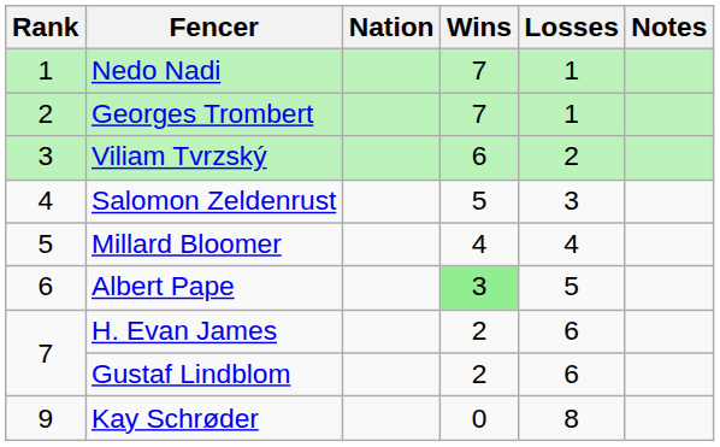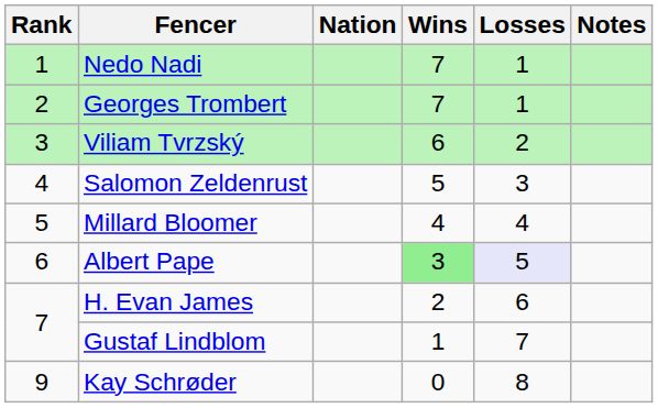Albert Pape | Losses: no background -> lavender background
Gustaf Lindblom | Wins: 2 -> 1
Gustaf Lindblom | Losses: 6 -> 7
